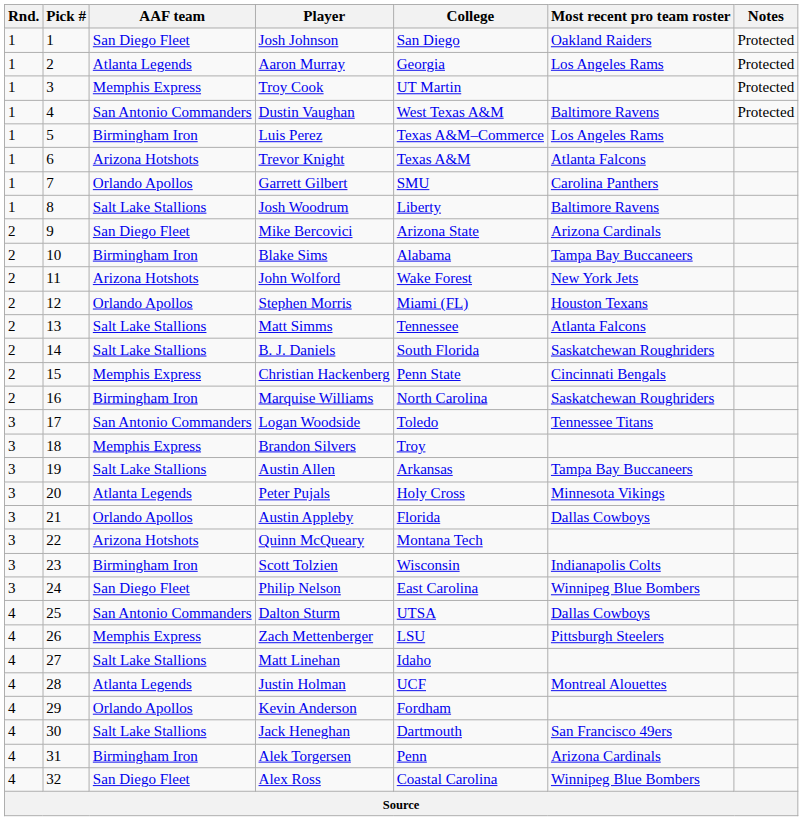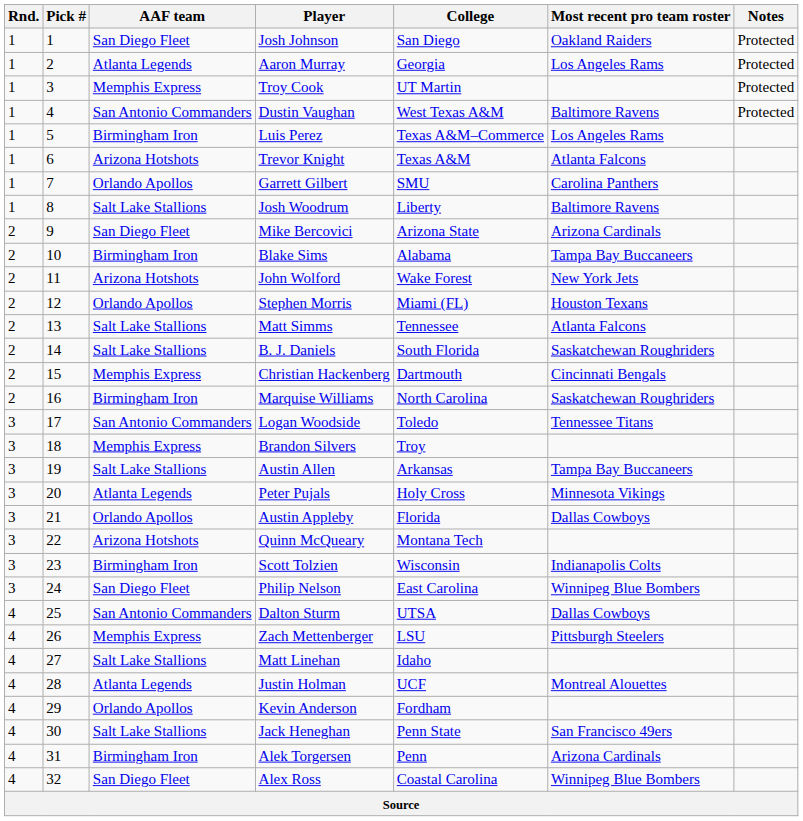Christian Hackenberg | College: Penn State -> Dartmouth
Jack Heneghan | College: Dartmouth -> Penn State
